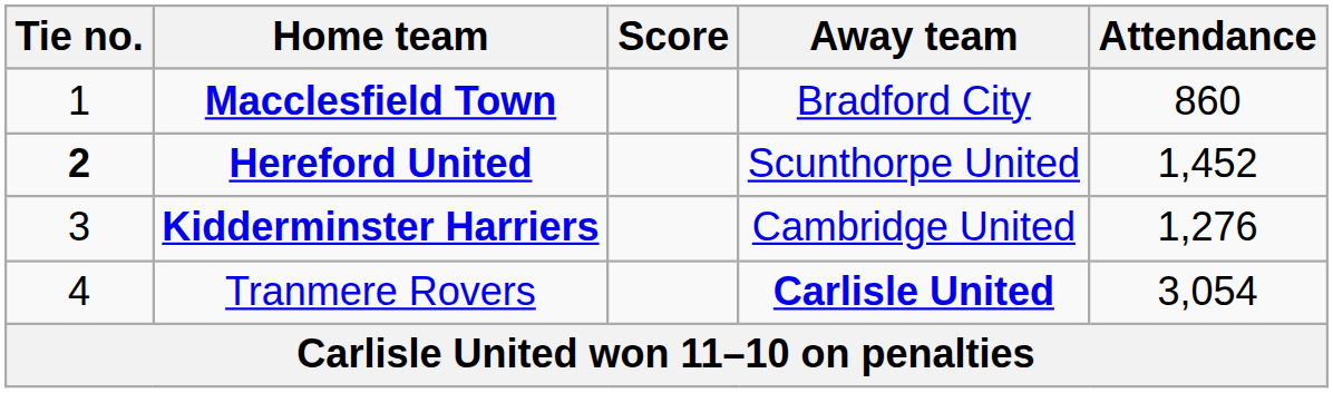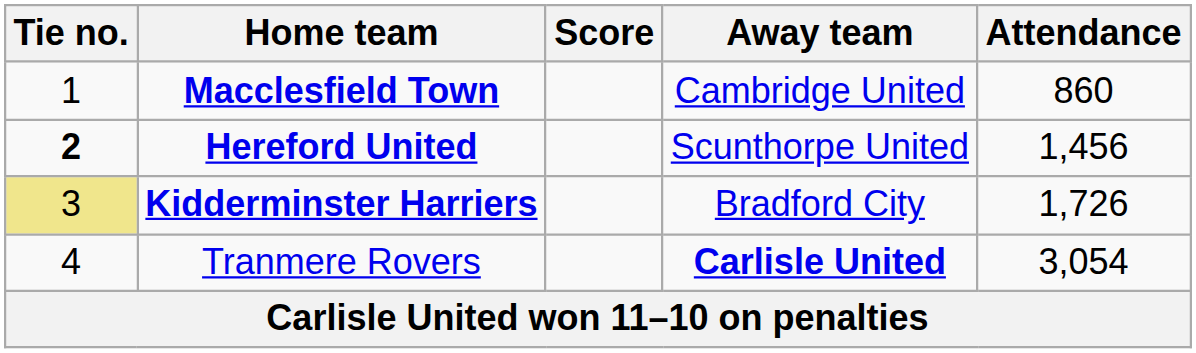Macclesfield Town | Away team: Bradford City -> Cambridge United
Hereford United | Attendance: 1,452 -> 1,456
Kidderminster Harriers | Tie no.: no background -> khaki background
Kidderminster Harriers | Away team: Cambridge United -> Bradford City
Kidderminster Harriers | Attendance: 1,276 -> 1,726
